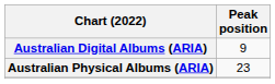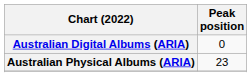Australian Digital Albums (ARIA) | Peak position: 9 -> 0
